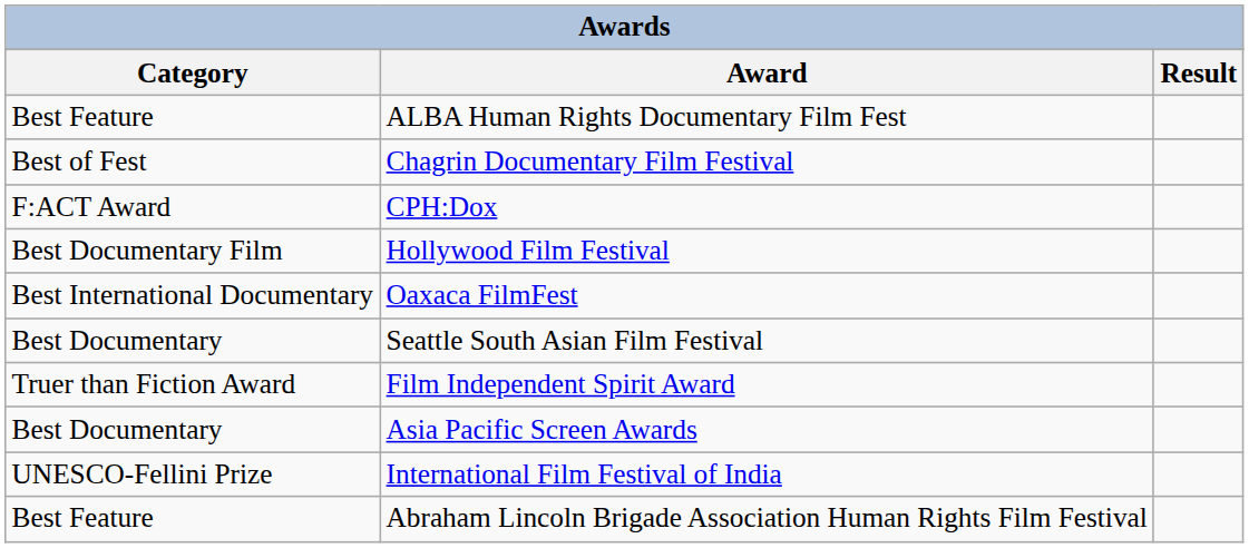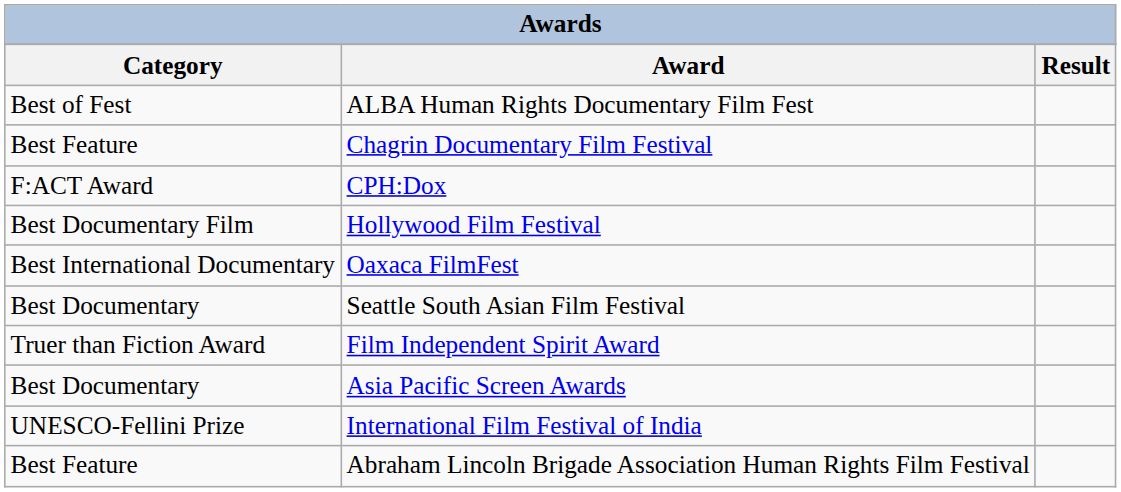ALBA Human Rights Documentary Film Fest | Category: Best Feature -> Best of Fest
Chagrin Documentary Film Festival | Category: Best of Fest -> Best Feature
